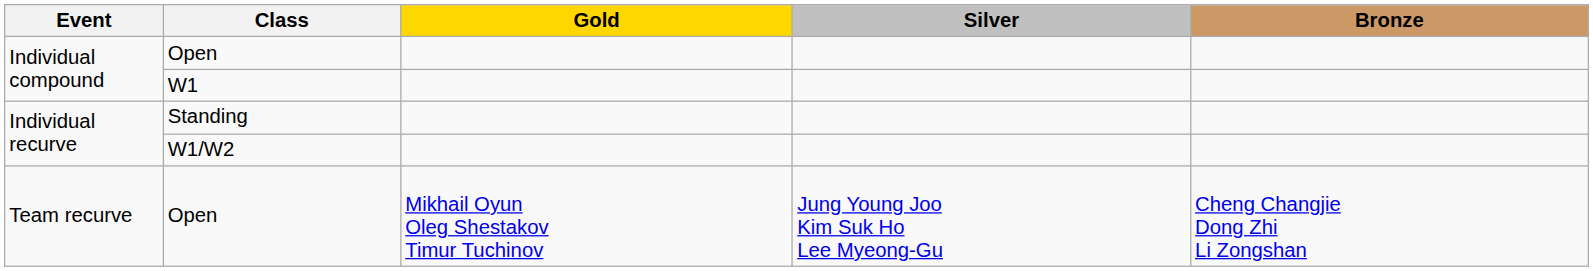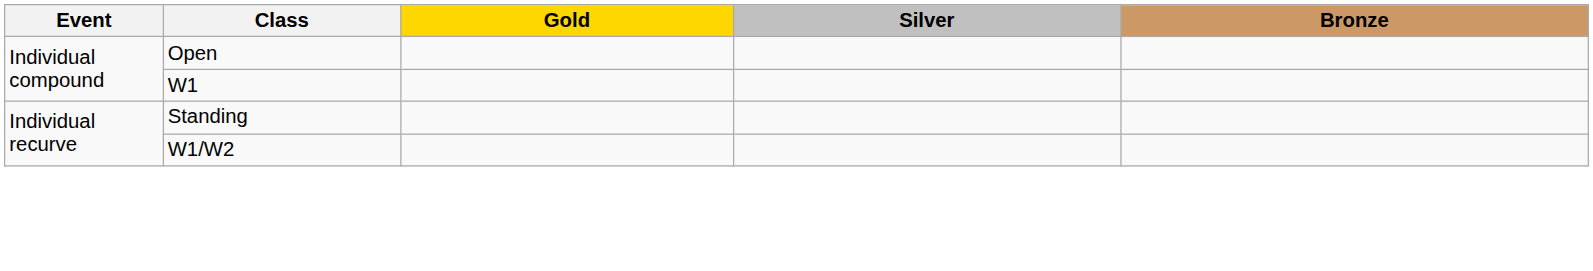- row: Team recurve | Open | Mikhail Oyun Oleg Shestakov Timur Tuchinov | Jung Young Joo Kim Suk Ho Lee Myeong-Gu | Cheng Changjie Dong Zhi Li Zongshan
